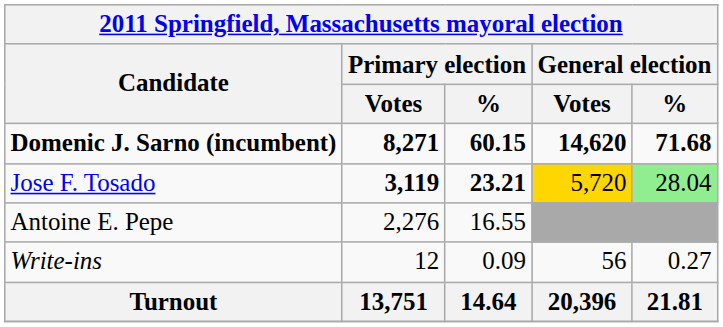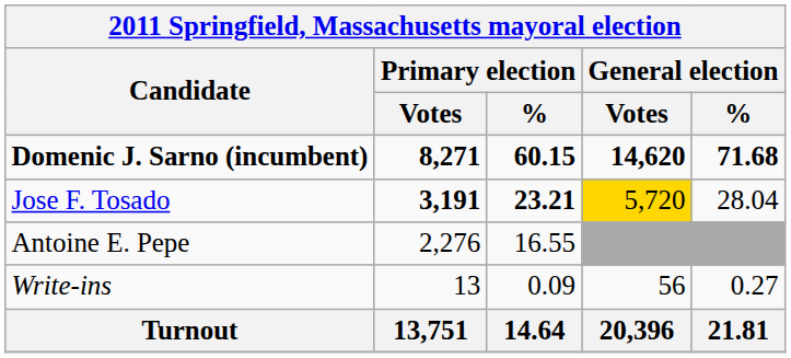Jose F. Tosado | Primary election / Votes: 3,119 -> 3,191
Jose F. Tosado | General election / %: lightgreen background -> no background
Write-ins | Primary election / Votes: 12 -> 13
